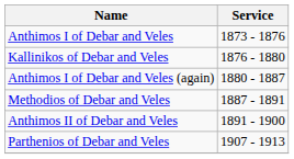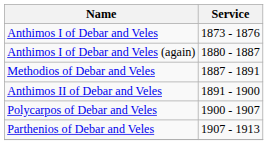- row: Kallinikos of Debar and Veles | 1876 - 1880
+ row: Polycarpos of Debar and Veles | 1900 - 1907
